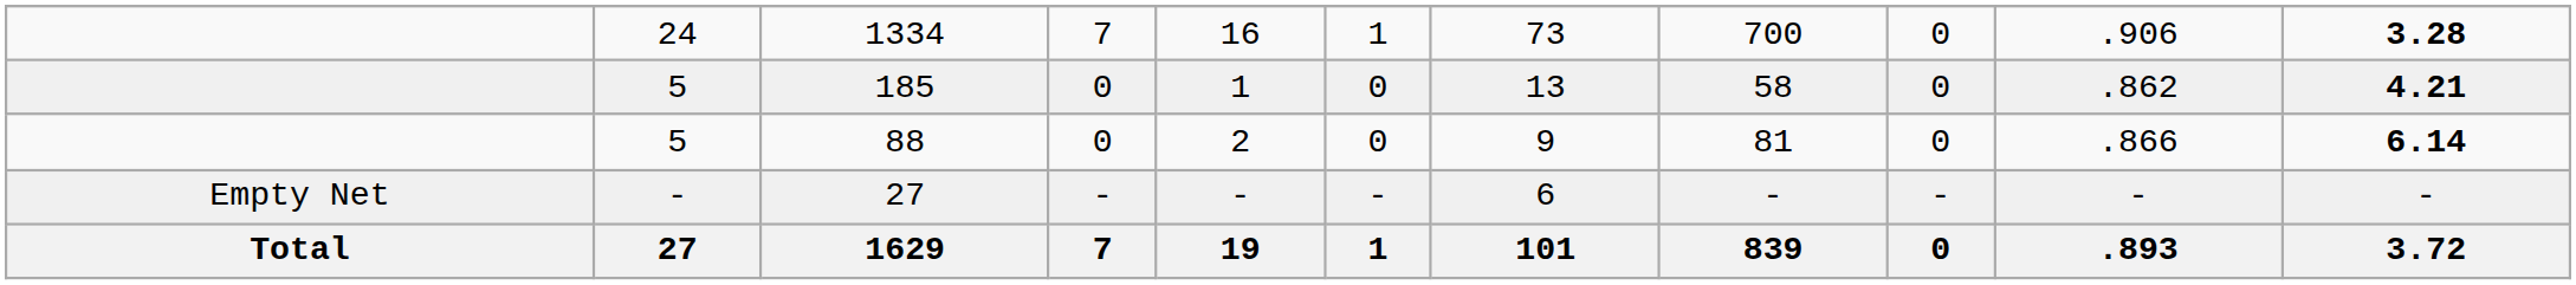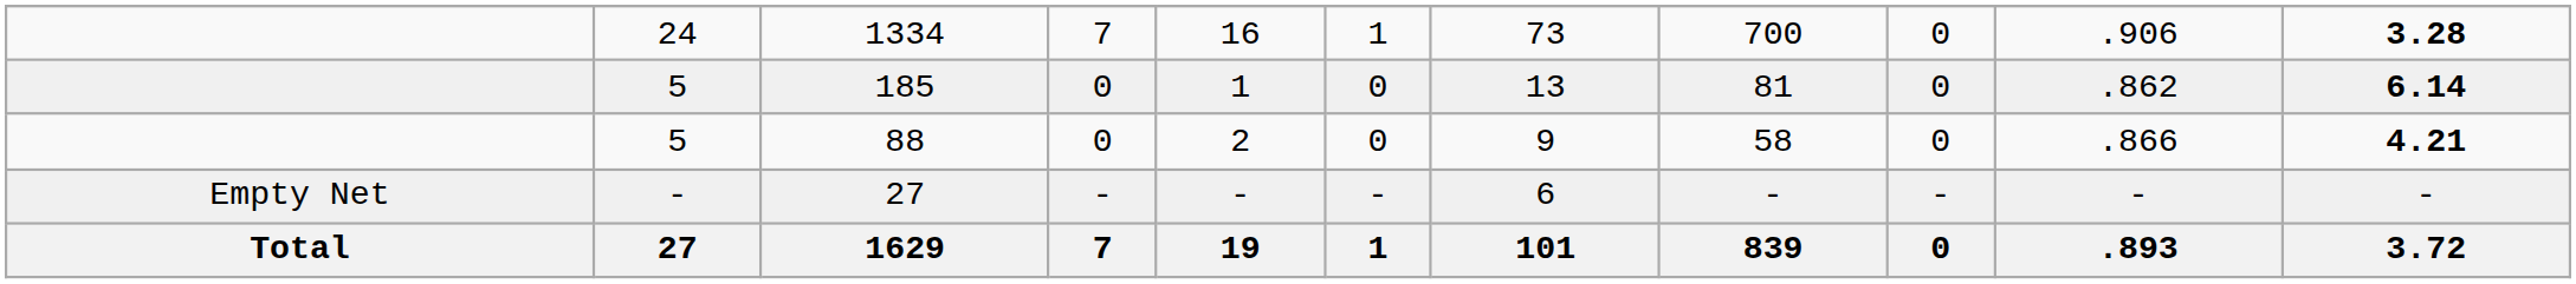185 | column 8: 58 -> 81
185 | column 11: 4.21 -> 6.14
88 | column 8: 81 -> 58
88 | column 11: 6.14 -> 4.21
